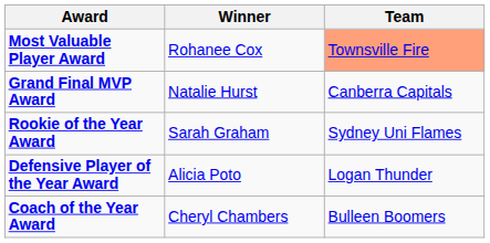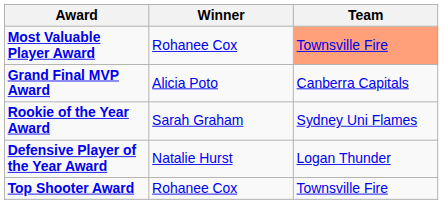Grand Final MVP Award | Winner: Natalie Hurst -> Alicia Poto
Defensive Player of the Year Award | Winner: Alicia Poto -> Natalie Hurst
- row: Coach of the Year Award | Cheryl Chambers | Bulleen Boomers
+ row: Top Shooter Award | Rohanee Cox | Townsville Fire
